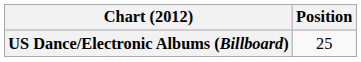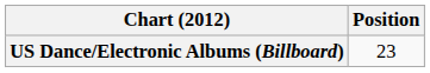US Dance/Electronic Albums (Billboard) | Position: 25 -> 23
